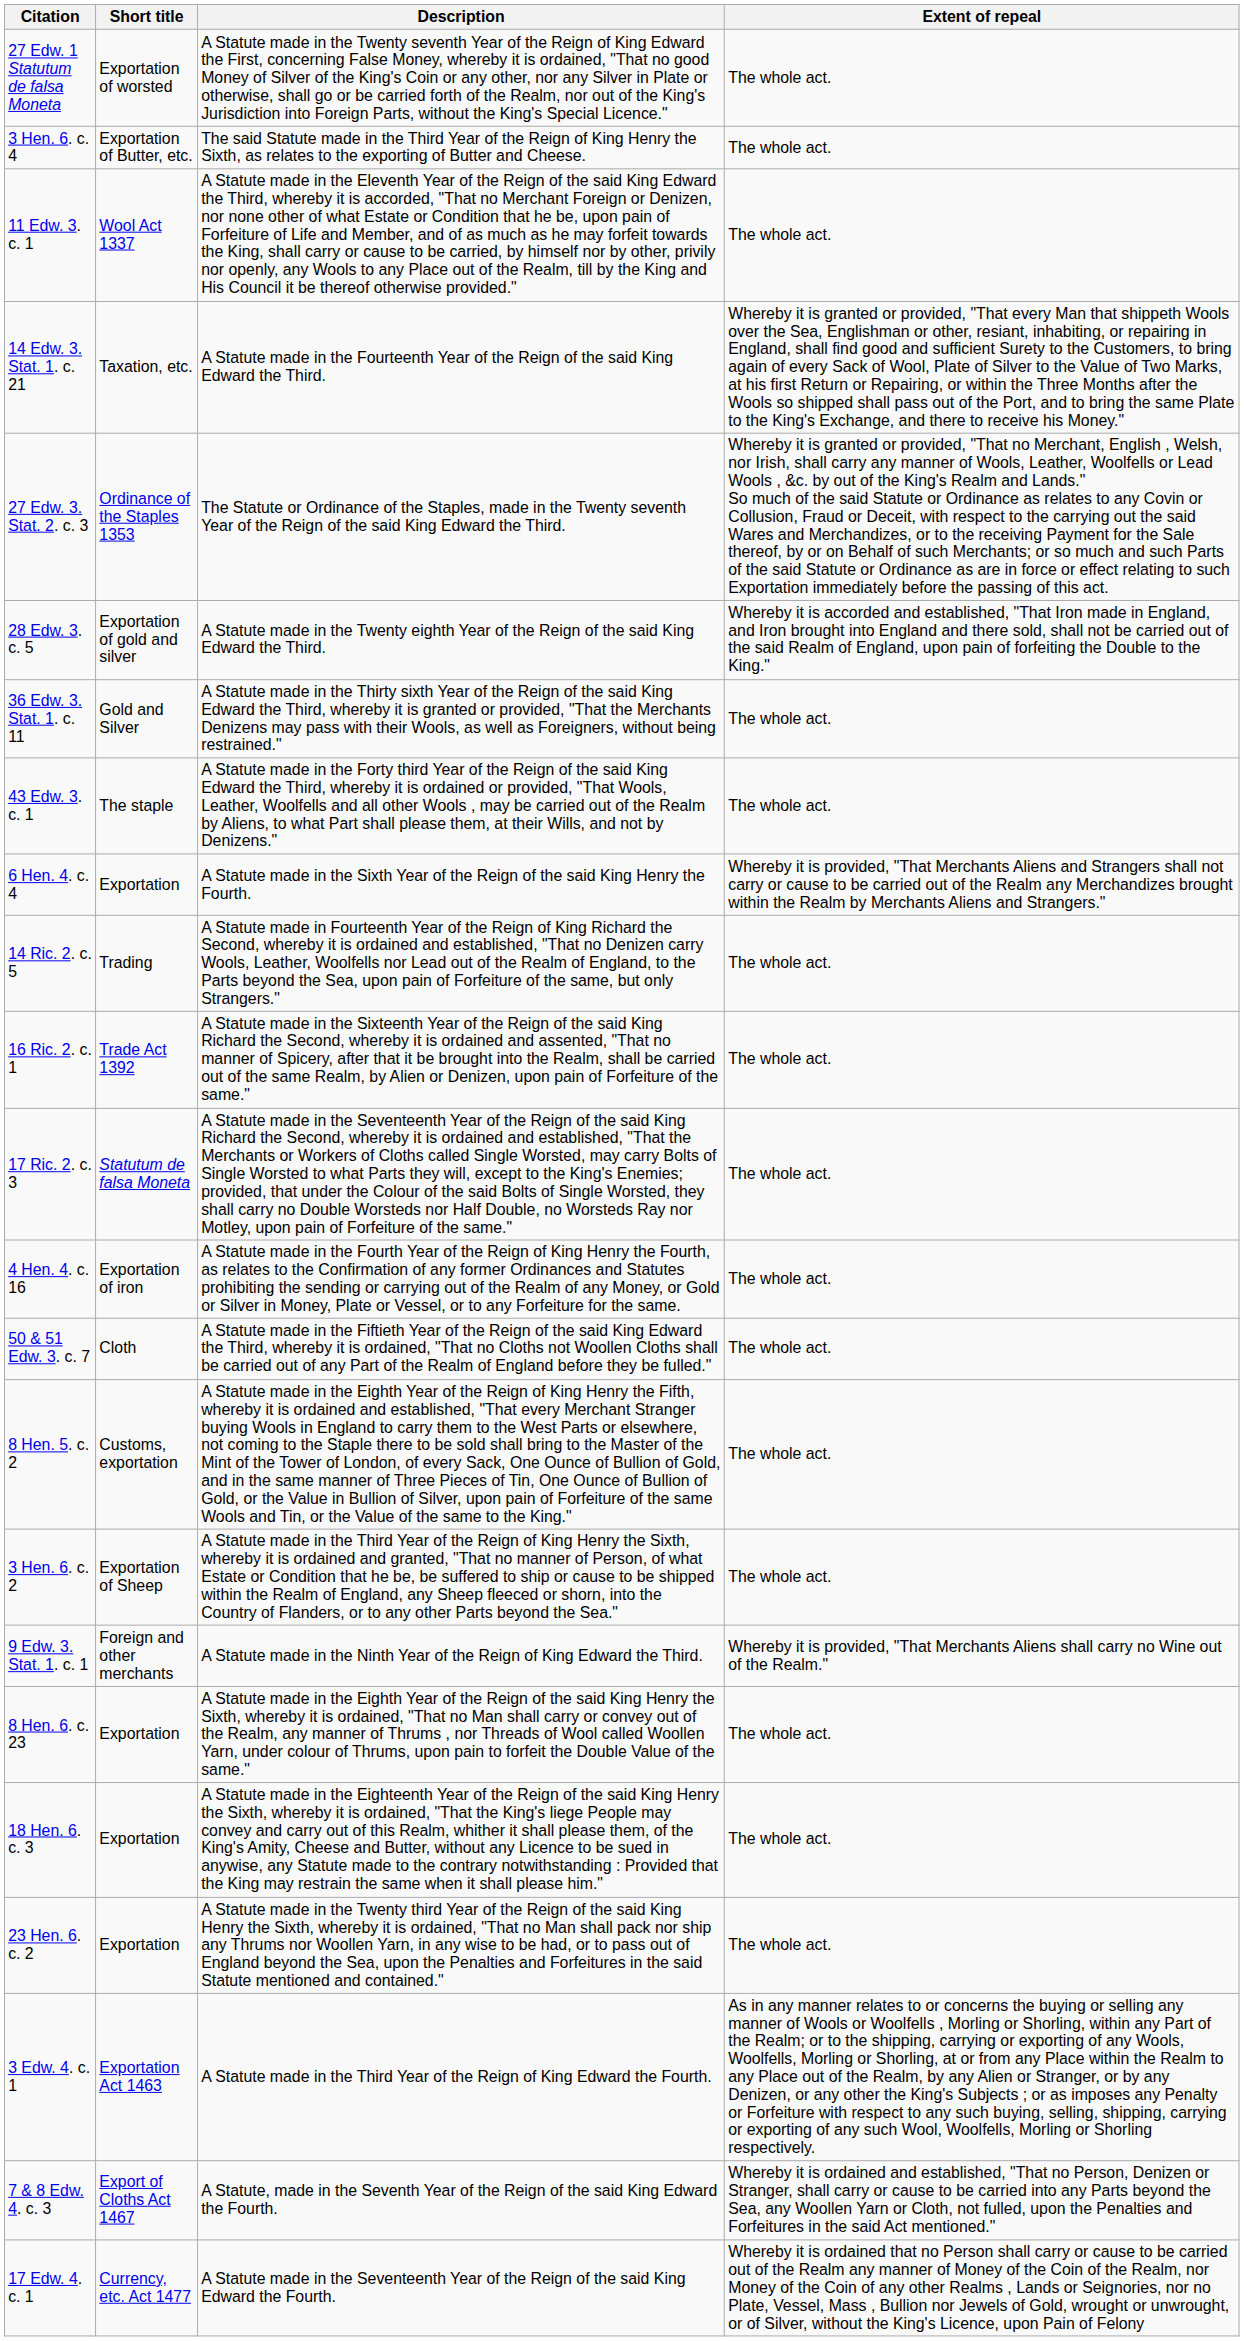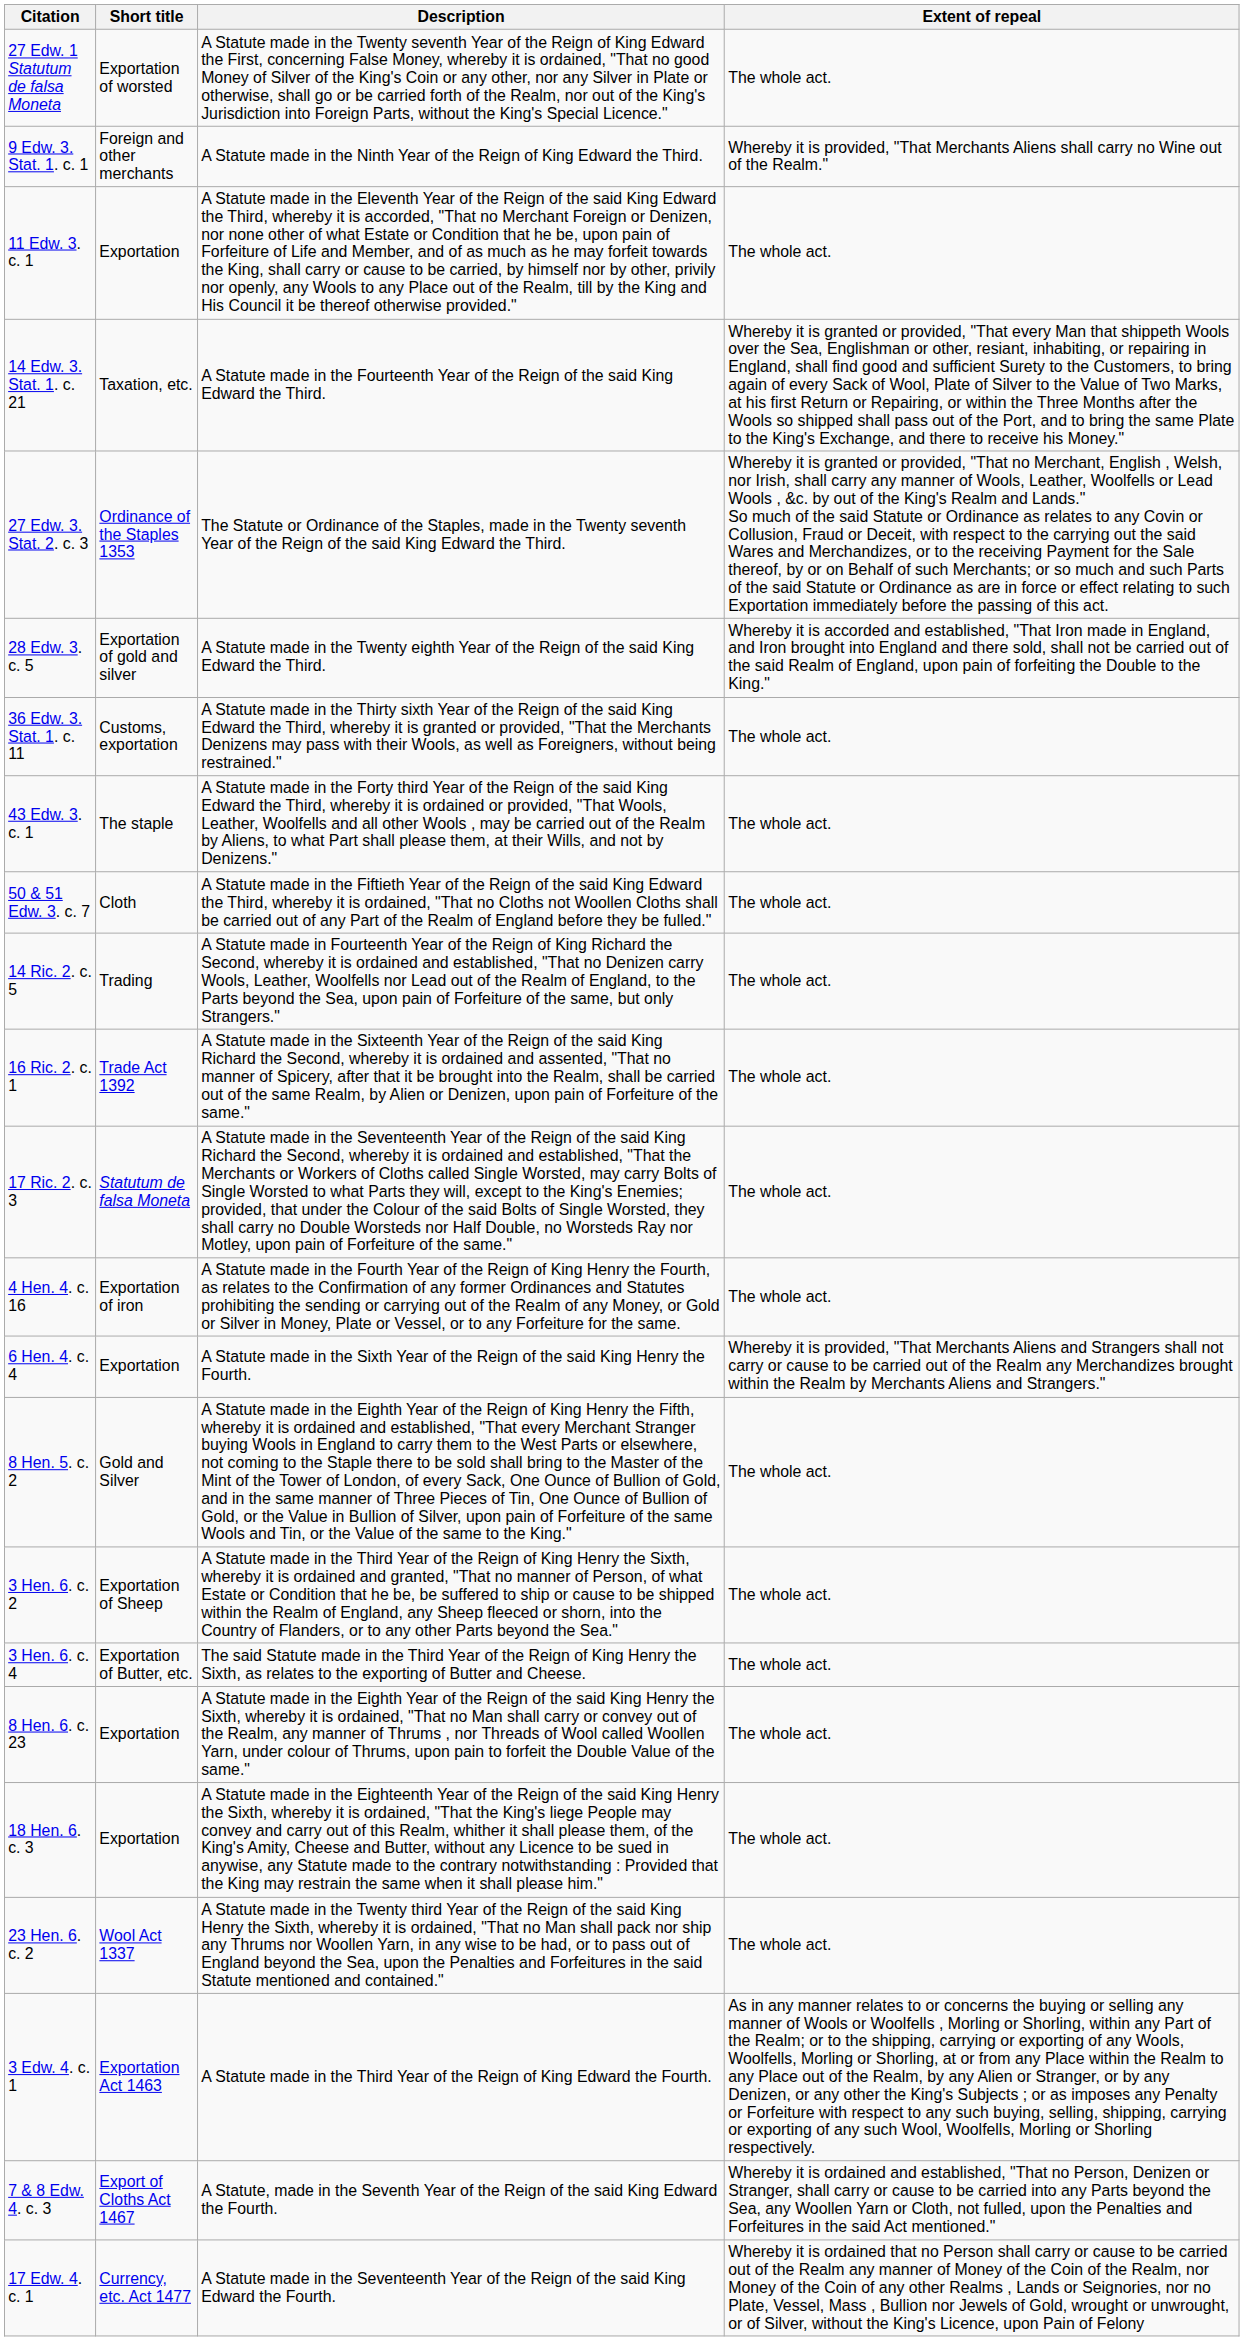rows swapped: 9 Edw. 3. Stat. 1. c. 1 <-> 3 Hen. 6. c. 4
11 Edw. 3. c. 1 | Short title: Wool Act 1337 -> Exportation
36 Edw. 3. Stat. 1. c. 11 | Short title: Gold and Silver -> Customs, exportation
rows swapped: 50 & 51 Edw. 3. c. 7 <-> 6 Hen. 4. c. 4
8 Hen. 5. c. 2 | Short title: Customs, exportation -> Gold and Silver
23 Hen. 6. c. 2 | Short title: Exportation -> Wool Act 1337
